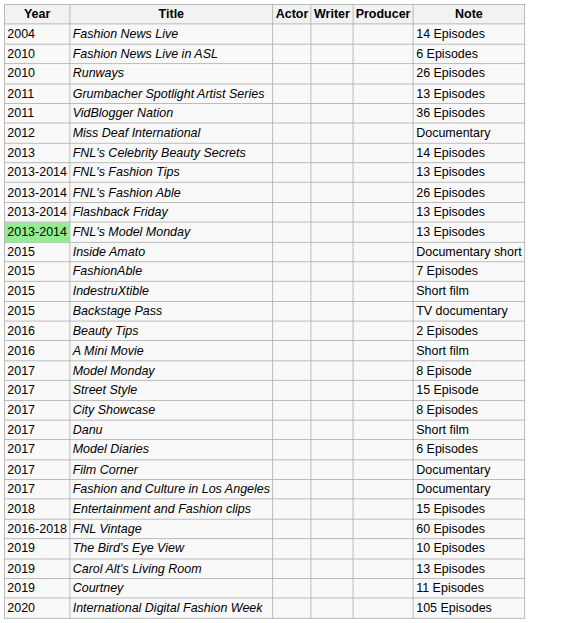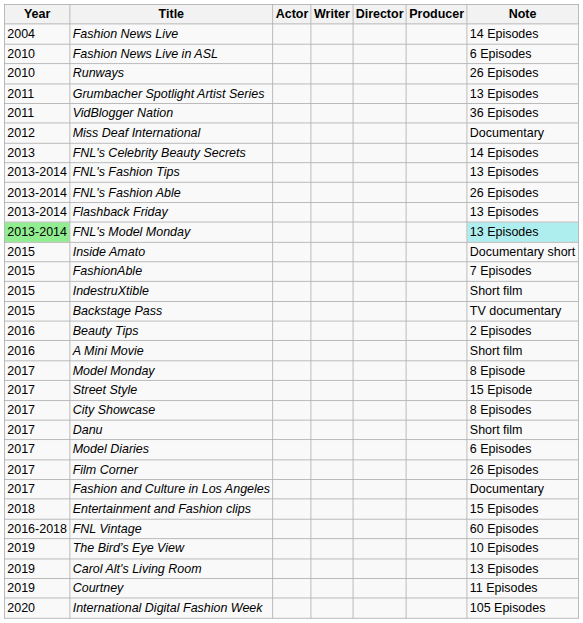+ column: Director
FNL's Model Monday | Note: no background -> paleturquoise background
Film Corner | Note: Documentary -> 26 Episodes
